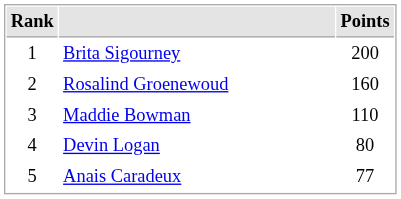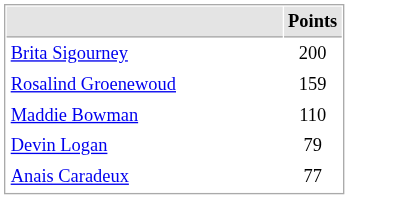- column: Rank | 1 | 2 | 3 | 4 | 5
Rosalind Groenewoud | Points: 160 -> 159
Devin Logan | Points: 80 -> 79
